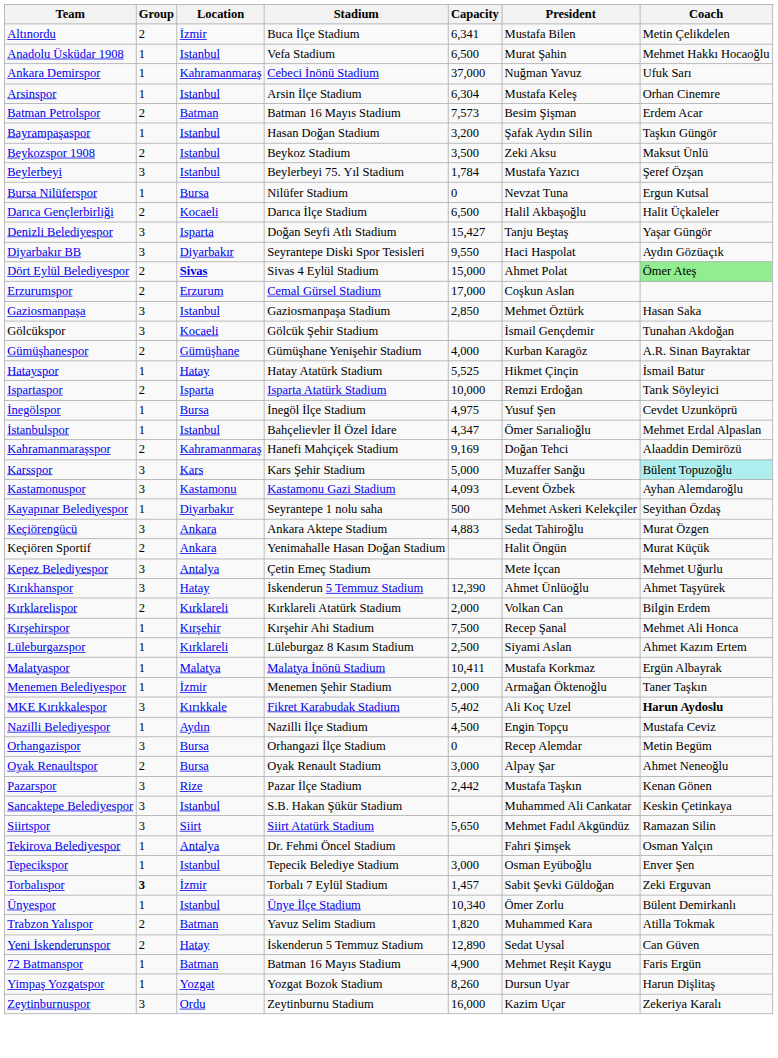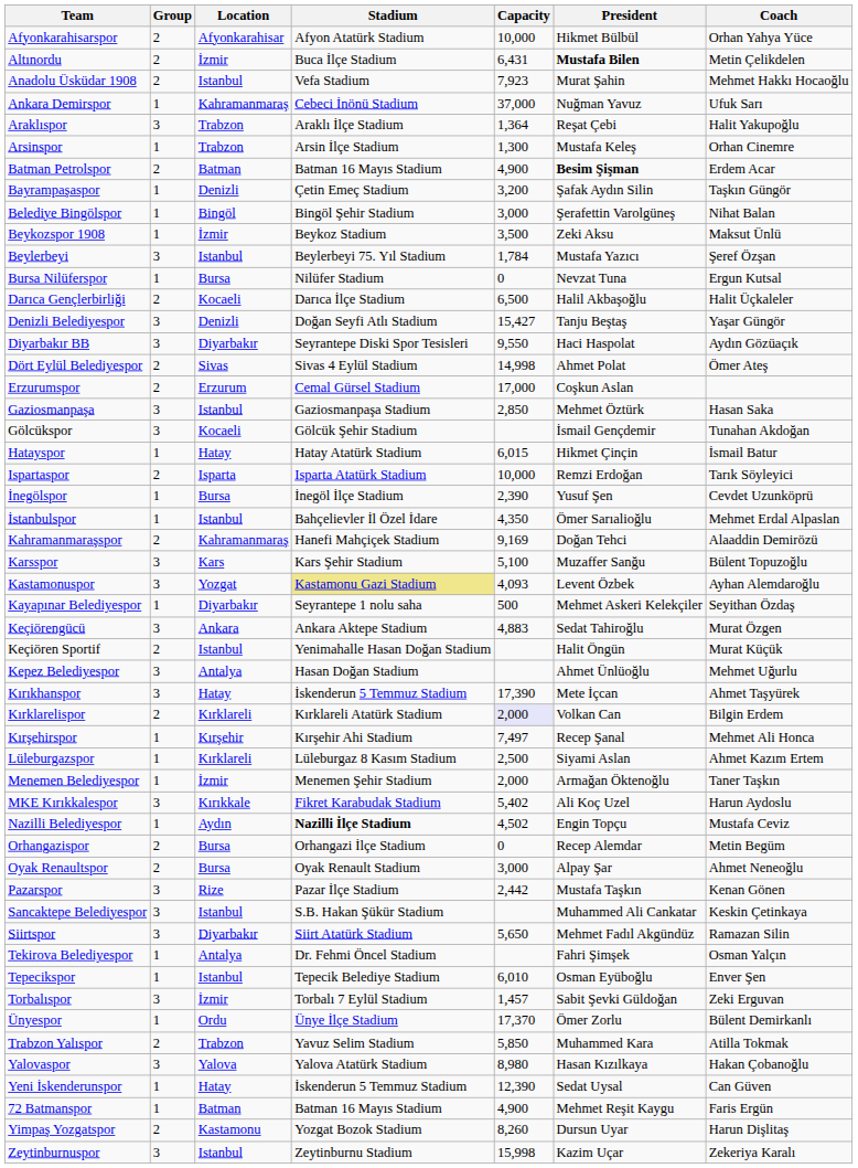+ row: Afyonkarahisarspor | 2 | Afyonkarahisar | Afyon Atatürk Stadium | 10,000 | Hikmet Bülbül | Orhan Yahya Yüce
Altınordu | Capacity: 6,341 -> 6,431
Altınordu | President: normal -> bold
Anadolu Üsküdar 1908 | Group: 1 -> 2
Anadolu Üsküdar 1908 | Capacity: 6,500 -> 7,923
+ row: Araklıspor | 3 | Trabzon | Araklı İlçe Stadium | 1,364 | Reşat Çebi | Halit Yakupoğlu
Arsinspor | Location: Istanbul -> Trabzon
Arsinspor | Capacity: 6,304 -> 1,300
Batman Petrolspor | Capacity: 7,573 -> 4,900
Batman Petrolspor | President: normal -> bold
Bayrampaşaspor | Location: Istanbul -> Denizli
Bayrampaşaspor | Stadium: Hasan Doğan Stadium -> Çetin Emeç Stadium
+ row: Belediye Bingölspor | 1 | Bingöl | Bingöl Şehir Stadium | 3,000 | Şerafettin Varolgüneş | Nihat Balan
Beykozspor 1908 | Group: 2 -> 1
Beykozspor 1908 | Location: Istanbul -> İzmir
Denizli Belediyespor | Location: Isparta -> Denizli
Dört Eylül Belediyespor | Location: bold -> normal
Dört Eylül Belediyespor | Capacity: 15,000 -> 14,998
Dört Eylül Belediyespor | Coach: lightgreen background -> no background
- row: Gümüşhanespor | 2 | Gümüşhane | Gümüşhane Yenişehir Stadium | 4,000 | Kurban Karagöz | A.R. Sinan Bayraktar
Hatayspor | Capacity: 5,525 -> 6,015
İnegölspor | Capacity: 4,975 -> 2,390
İstanbulspor | Capacity: 4,347 -> 4,350
Karsspor | Capacity: 5,000 -> 5,100
Karsspor | Coach: paleturquoise background -> no background
Kastamonuspor | Location: Kastamonu -> Yozgat
Kastamonuspor | Stadium: no background -> khaki background
Keçiören Sportif | Location: Ankara -> Istanbul
Kepez Belediyespor | Stadium: Çetin Emeç Stadium -> Hasan Doğan Stadium
Kepez Belediyespor | President: Mete İçcan -> Ahmet Ünlüoğlu
Kırıkhanspor | Capacity: 12,390 -> 17,390
Kırıkhanspor | President: Ahmet Ünlüoğlu -> Mete İçcan
Kırklarelispor | Capacity: no background -> lavender background
Kırşehirspor | Capacity: 7,500 -> 7,497
- row: Malatyaspor | 1 | Malatya | Malatya İnönü Stadium | 10,411 | Mustafa Korkmaz | Ergün Albayrak
MKE Kırıkkalespor | Coach: bold -> normal
Nazilli Belediyespor | Stadium: normal -> bold
Nazilli Belediyespor | Capacity: 4,500 -> 4,502
Orhangazispor | Group: 3 -> 2
Siirtspor | Location: Siirt -> Diyarbakır
Tepecikspor | Capacity: 3,000 -> 6,010
Torbalıspor | Group: bold -> normal
Ünyespor | Location: Istanbul -> Ordu
Ünyespor | Capacity: 10,340 -> 17,370
Trabzon Yalıspor | Location: Batman -> Trabzon
Trabzon Yalıspor | Capacity: 1,820 -> 5,850
+ row: Yalovaspor | 3 | Yalova | Yalova Atatürk Stadium | 8,980 | Hasan Kızılkaya | Hakan Çobanoğlu
Yeni İskenderunspor | Group: 2 -> 1
Yeni İskenderunspor | Capacity: 12,890 -> 12,390
Yimpaş Yozgatspor | Group: 1 -> 2
Yimpaş Yozgatspor | Location: Yozgat -> Kastamonu
Zeytinburnuspor | Location: Ordu -> Istanbul
Zeytinburnuspor | Capacity: 16,000 -> 15,998
